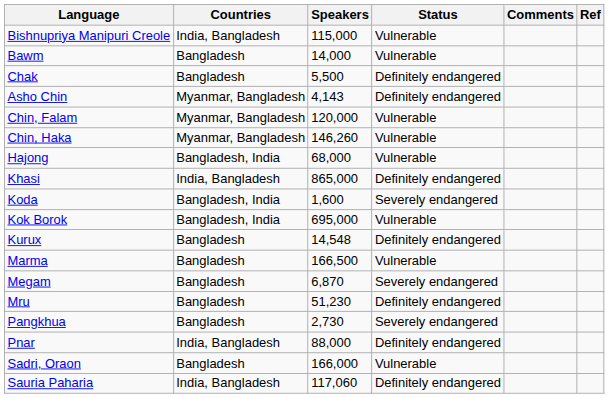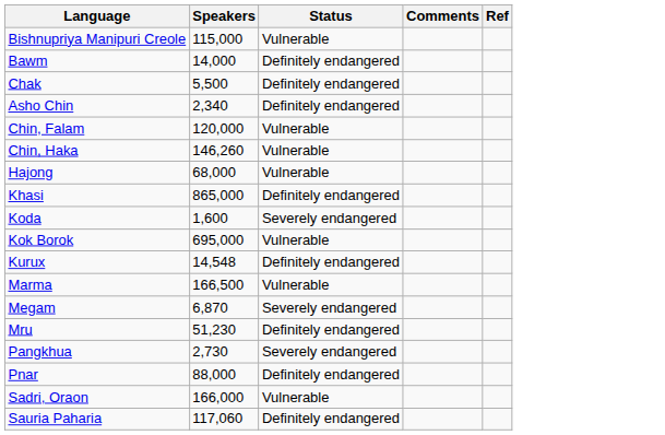- column: Countries | India, Bangladesh | Bangladesh | Bangladesh | Myanmar, Bangladesh | Myanmar, Bangladesh | Myanmar, Bangladesh | Bangladesh, India | India, Bangladesh | Bangladesh, India | Bangladesh, India | Bangladesh | Bangladesh | Bangladesh | Bangladesh | Bangladesh | India, Bangladesh | Bangladesh | India, Bangladesh
Bawm | Status: Vulnerable -> Definitely endangered
Asho Chin | Speakers: 4,143 -> 2,340
